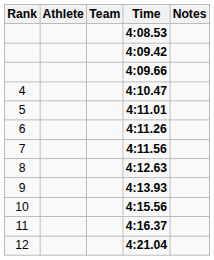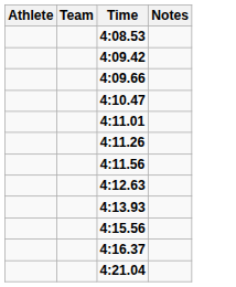- column: Rank | 4 | 5 | 6 | 7 | 8 | 9 | 10 | 11 | 12
